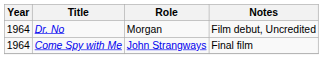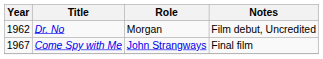Dr. No | Year: 1964 -> 1962
Come Spy with Me | Year: 1964 -> 1967
